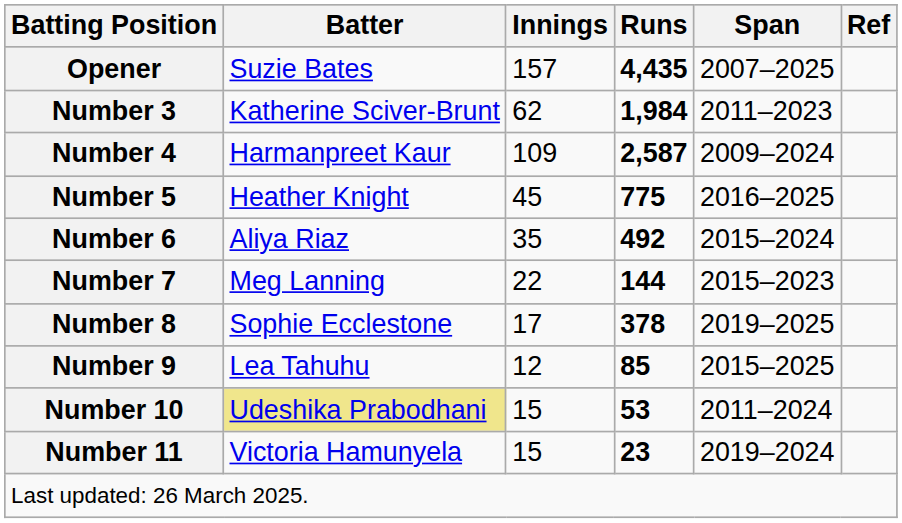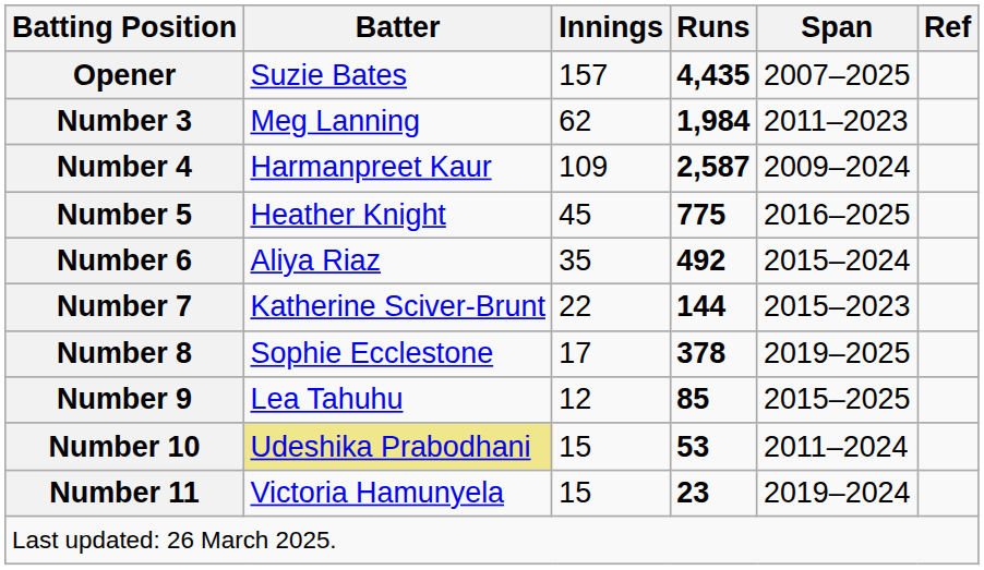Number 3 | Batter: Katherine Sciver-Brunt -> Meg Lanning
Number 7 | Batter: Meg Lanning -> Katherine Sciver-Brunt
